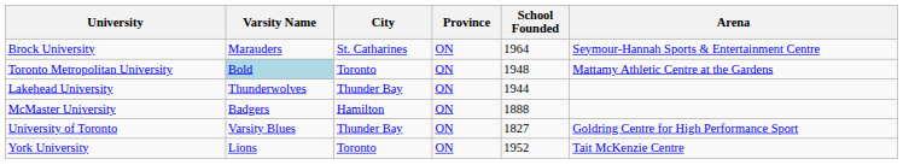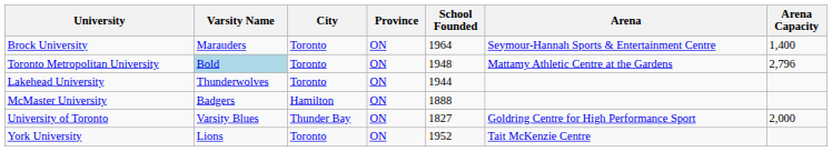+ column: Arena Capacity | 1,400 | 2,796 | 2,000
Brock University | City: St. Catharines -> Toronto
Lakehead University | City: Thunder Bay -> Toronto
